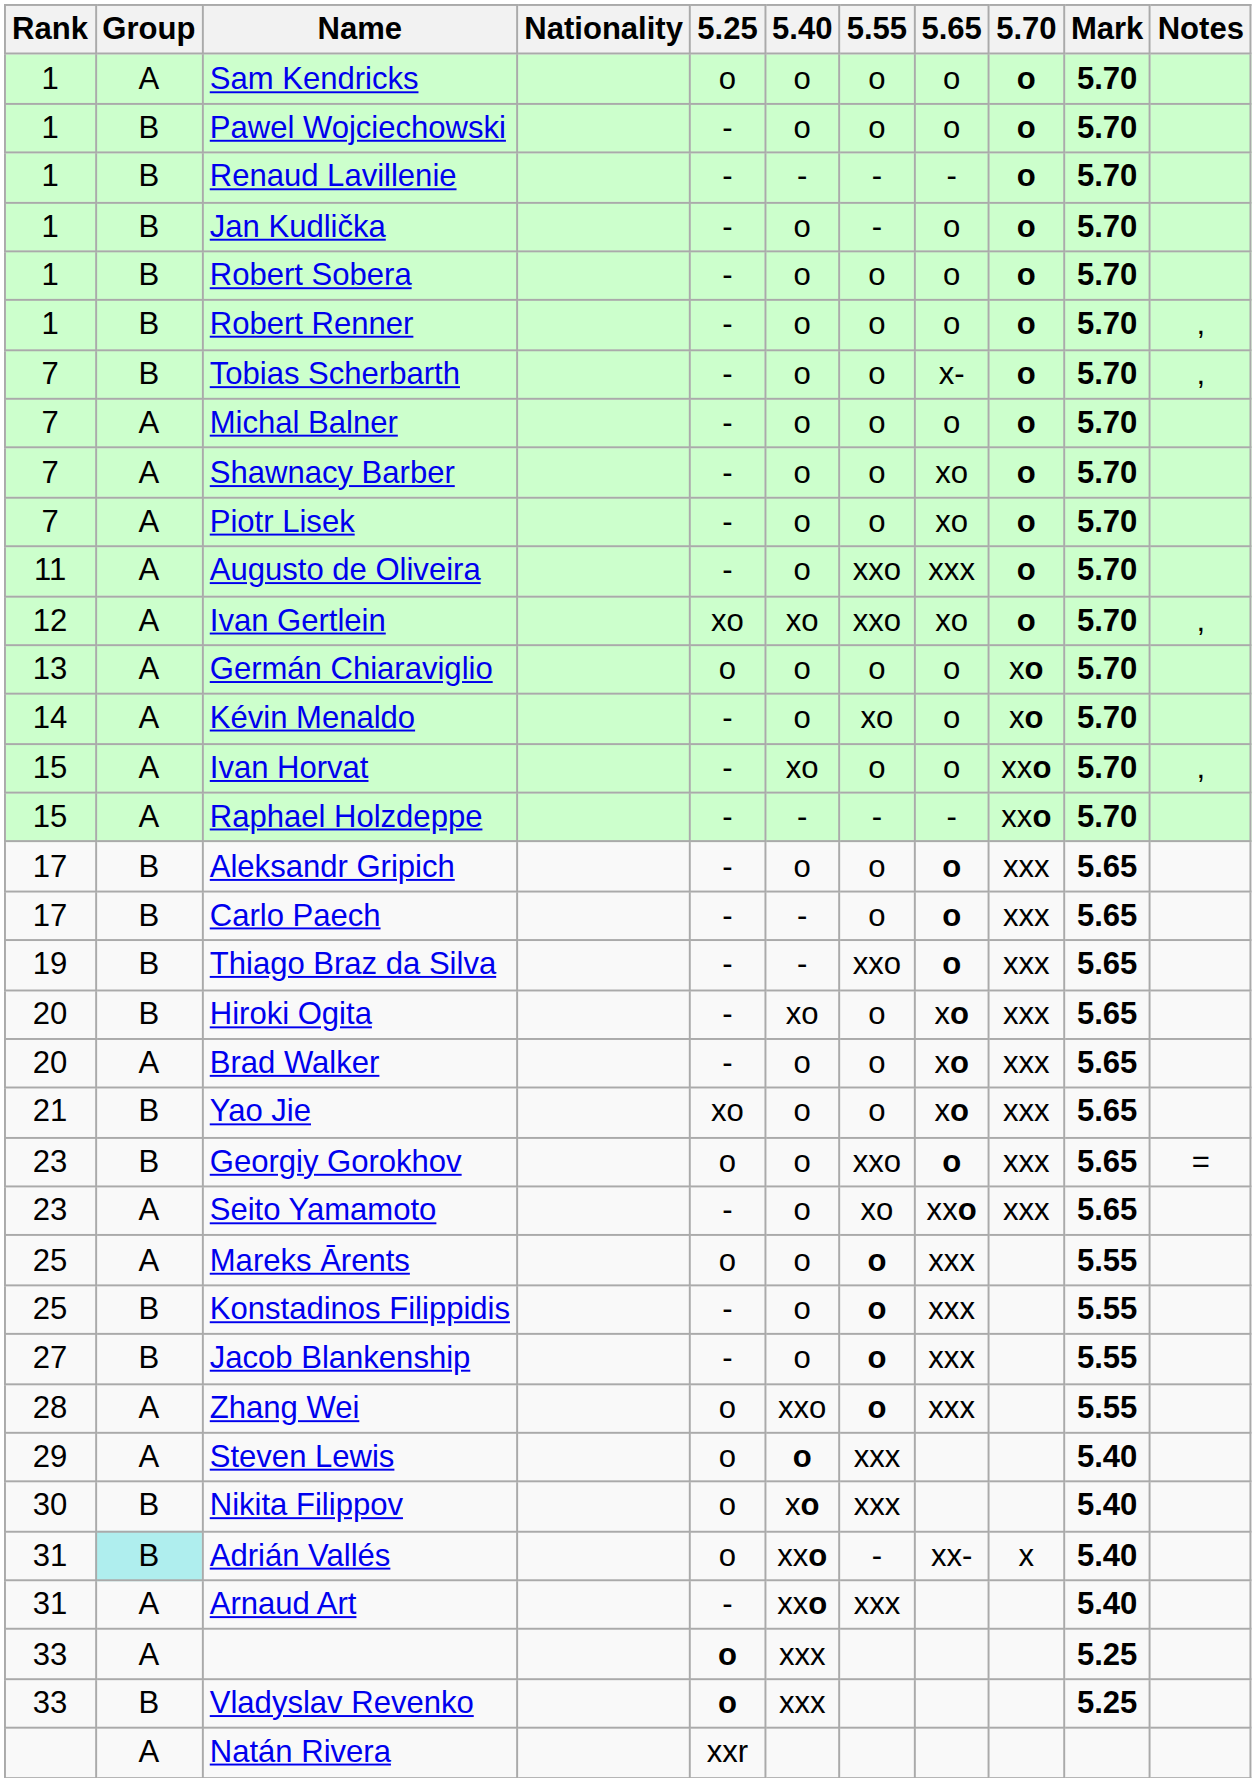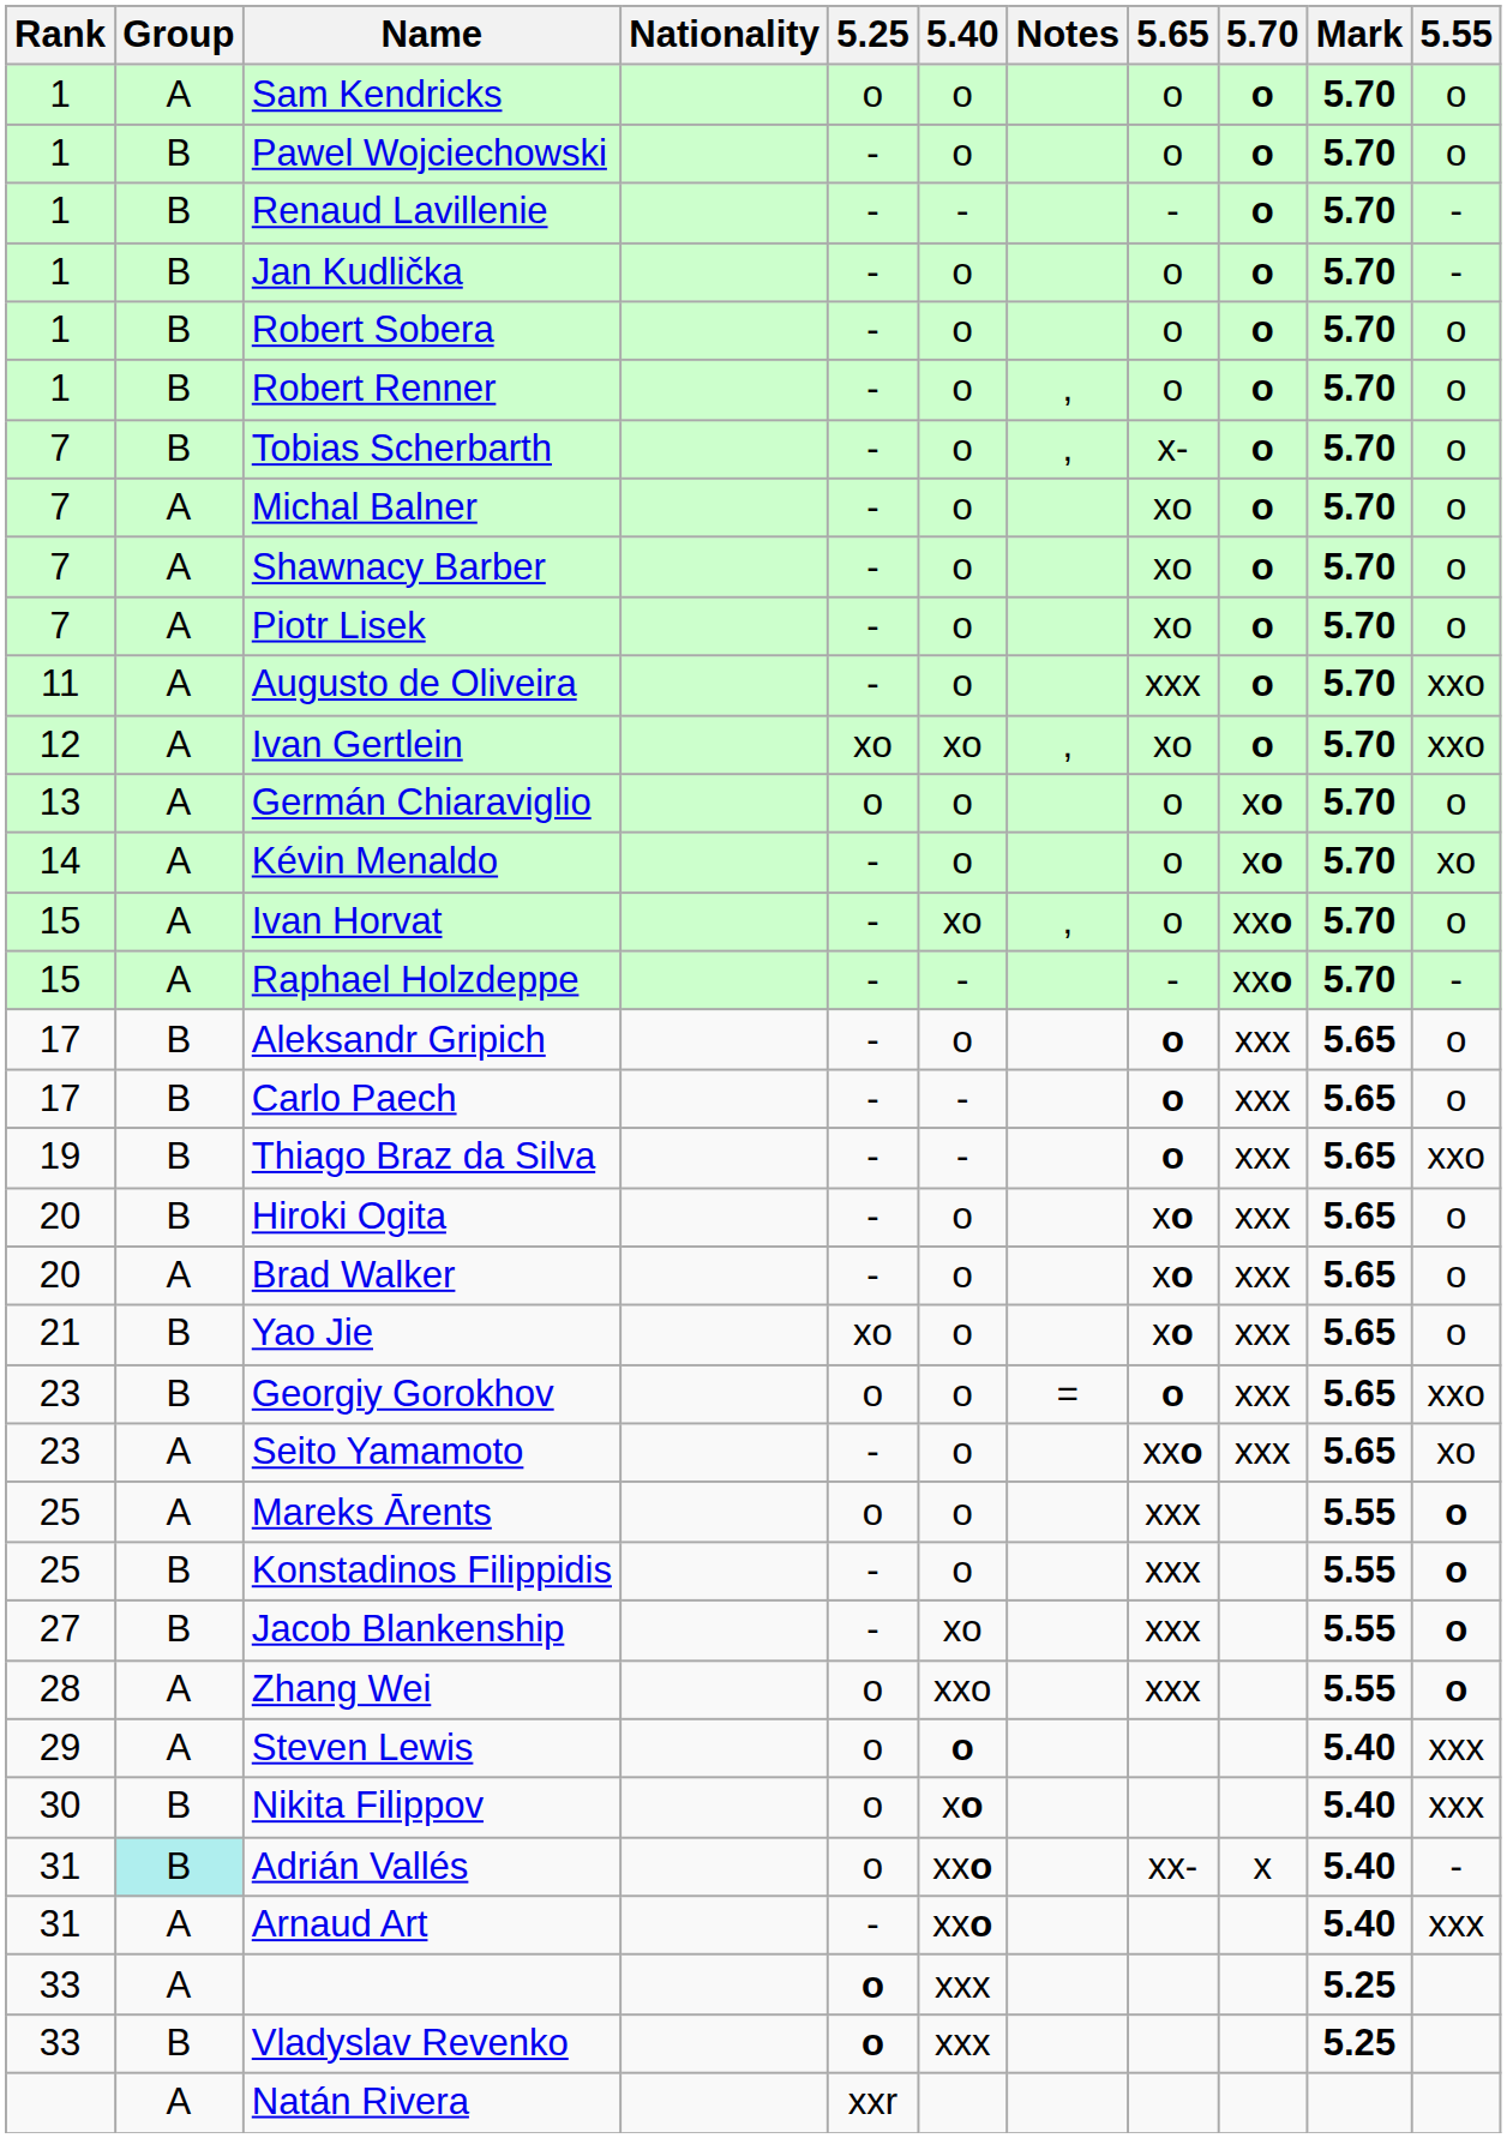columns swapped: 5.55 <-> Notes
Michal Balner | 5.65: o -> xo
Hiroki Ogita | 5.40: xo -> o
Jacob Blankenship | 5.40: o -> xo
